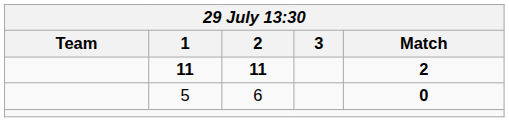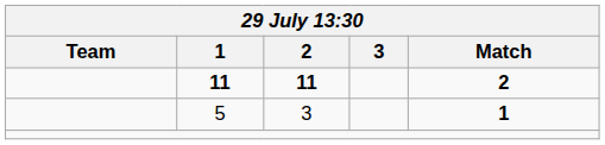5 | 2: 6 -> 3
5 | Match: 0 -> 1
